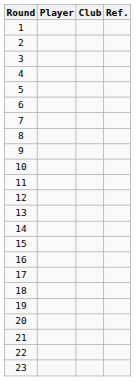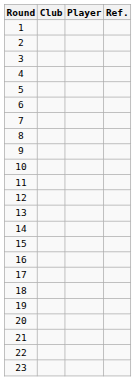columns swapped: Player <-> Club
